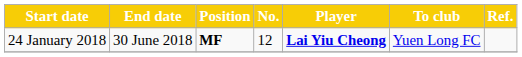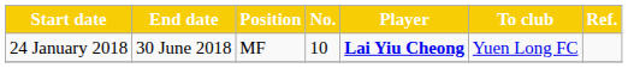24 January 2018 | Position: bold -> normal
24 January 2018 | No.: 12 -> 10
